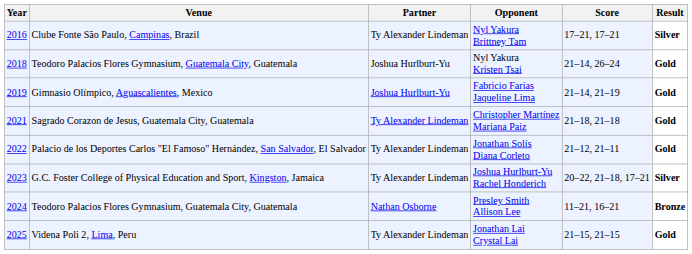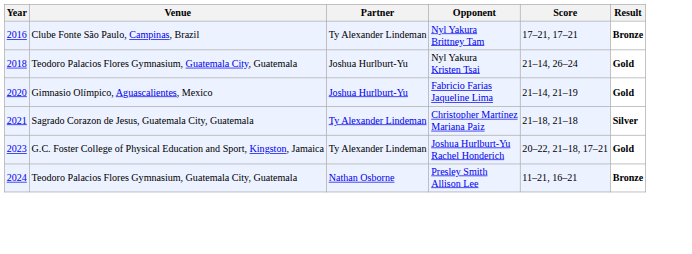Nyl Yakura Brittney Tam | Result: Silver -> Bronze
Fabricio Farias Jaqueline Lima | Year: 2019 -> 2020
Christopher Martínez Mariana Paiz | Result: Gold -> Silver
- row: 2022 | Palacio de los Deportes Carlos "El Famoso" Hernández, San Salvador, El Salvador | Ty Alexander Lindeman | Jonathan Solís Diana Corleto | 21–12, 21–11 | Gold
Joshua Hurlburt-Yu Rachel Honderich | Result: Silver -> Gold
- row: 2025 | Videna Poli 2, Lima, Peru | Ty Alexander Lindeman | Jonathan Lai Crystal Lai | 21–15, 21–15 | Gold
